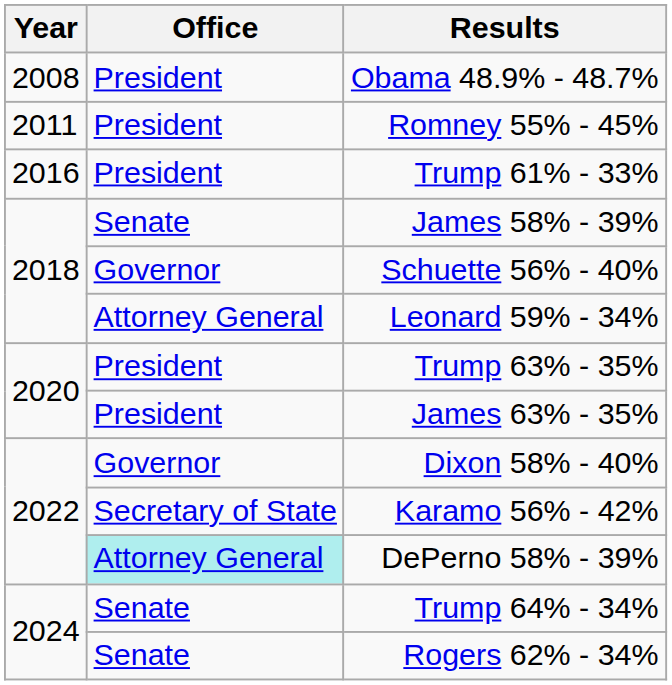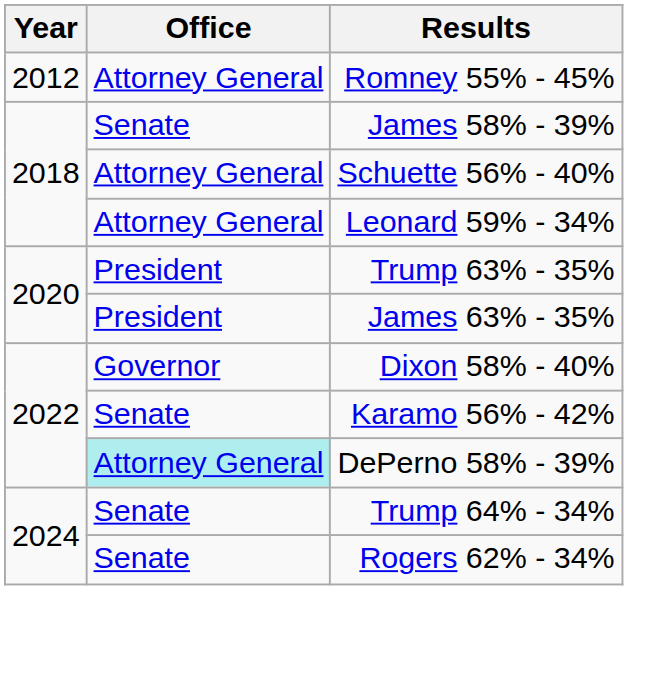- row: 2008 | President | Obama 48.9% - 48.7%
Romney 55% - 45% | Year: 2011 -> 2012
Romney 55% - 45% | Office: President -> Attorney General
- row: 2016 | President | Trump 61% - 33%
Schuette 56% - 40% | Office: Governor -> Attorney General
Karamo 56% - 42% | Office: Secretary of State -> Senate
